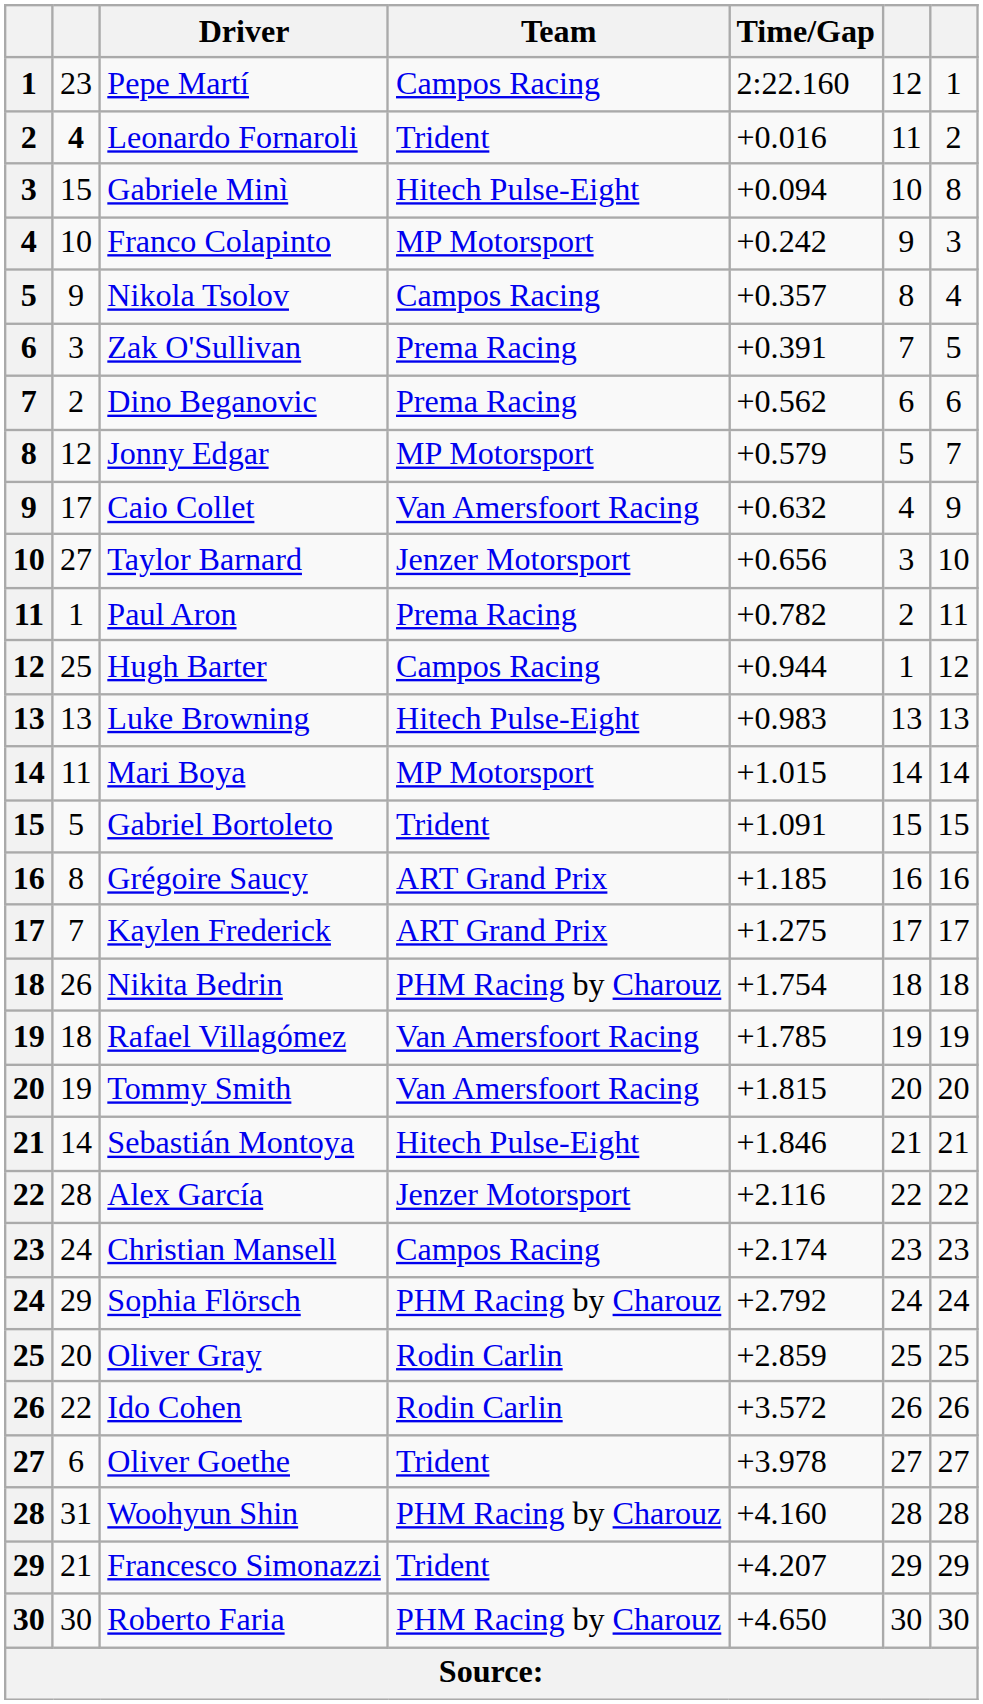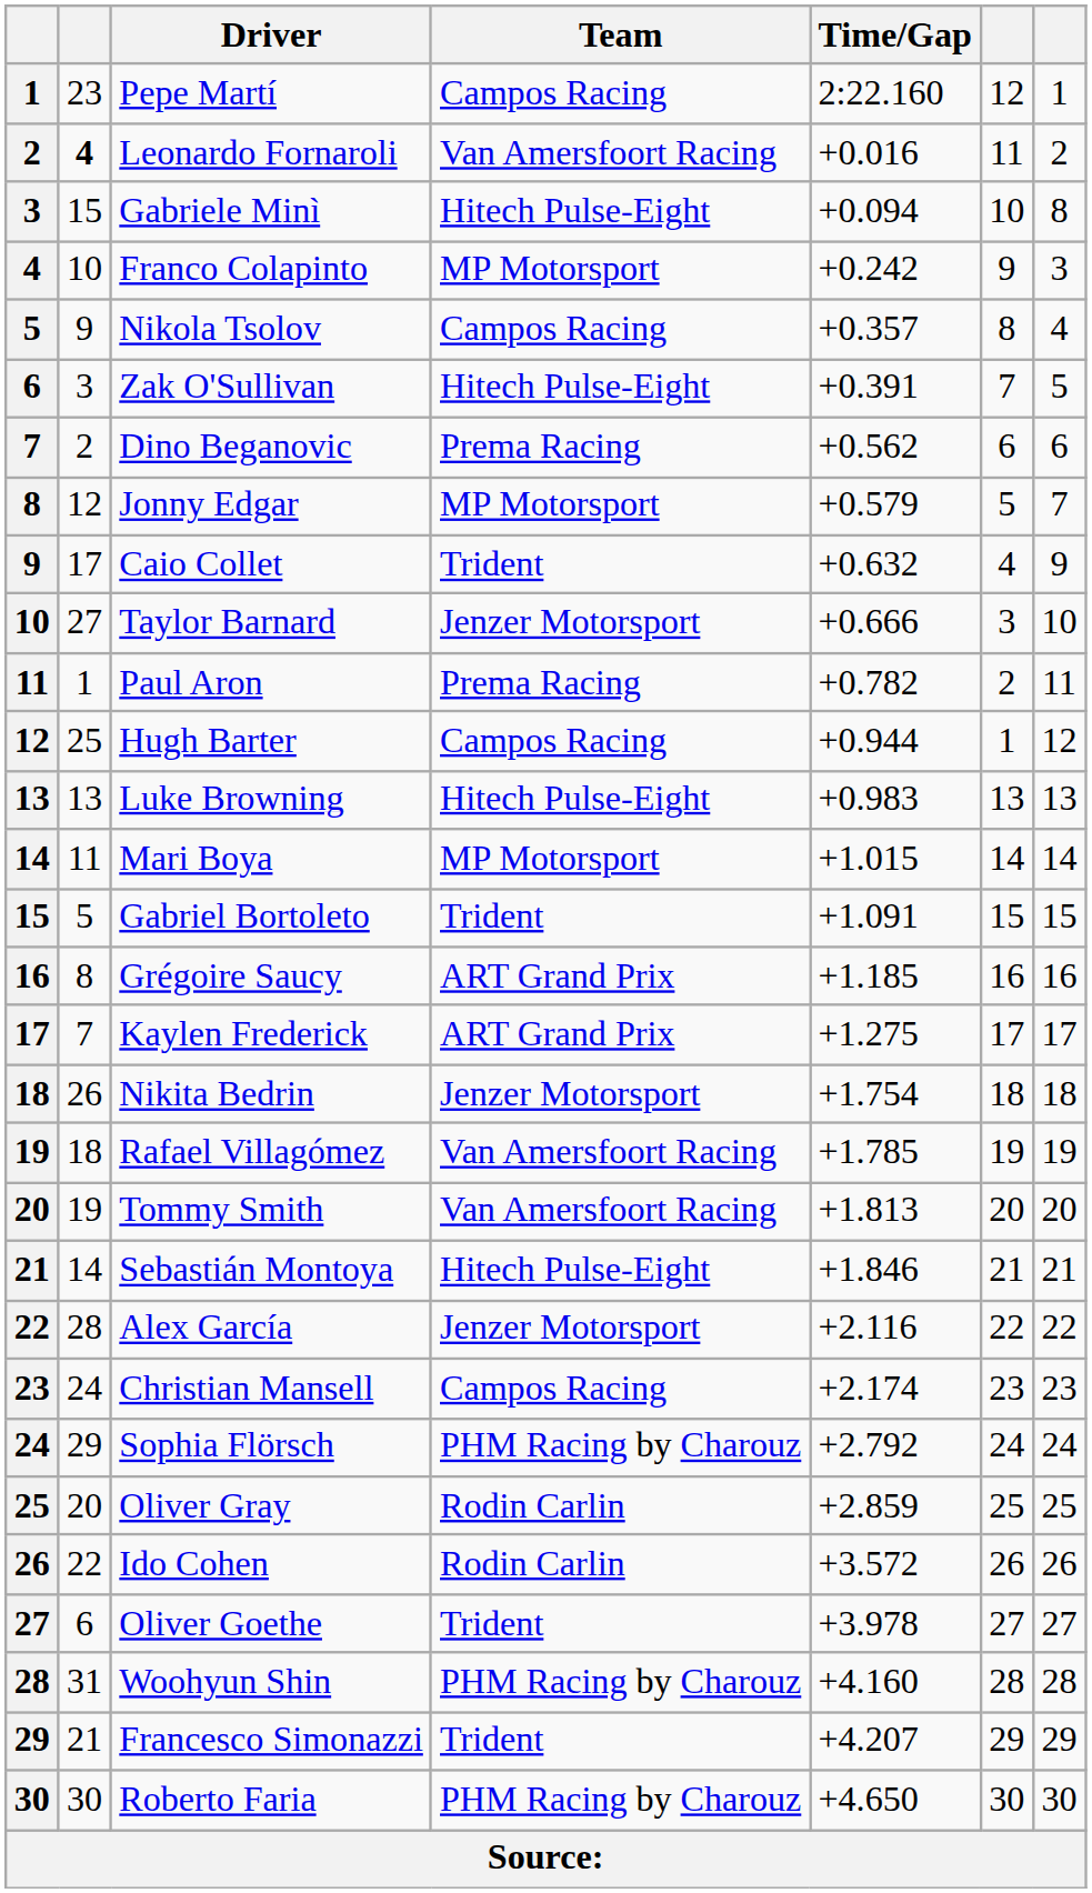Leonardo Fornaroli | Team: Trident -> Van Amersfoort Racing
Zak O'Sullivan | Team: Prema Racing -> Hitech Pulse-Eight
Caio Collet | Team: Van Amersfoort Racing -> Trident
Taylor Barnard | Time/Gap: +0.656 -> +0.666
Nikita Bedrin | Team: PHM Racing by Charouz -> Jenzer Motorsport
Tommy Smith | Time/Gap: +1.815 -> +1.813
